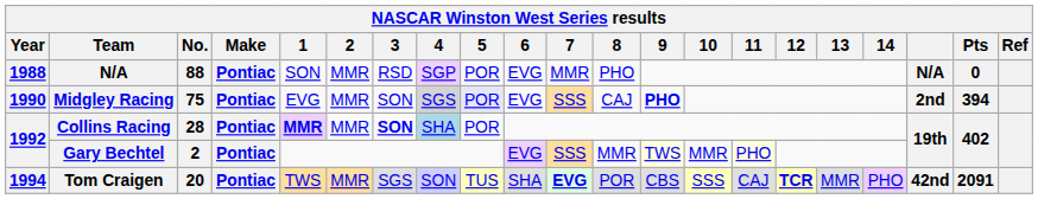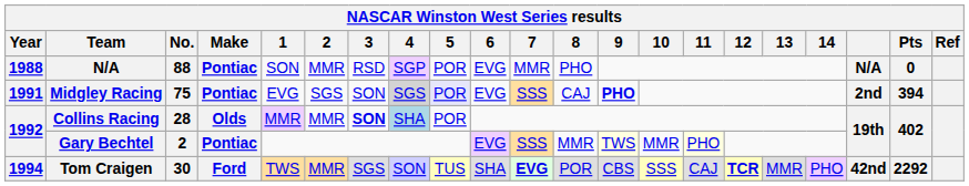Midgley Racing | Year: 1990 -> 1991
Midgley Racing | 2: MMR -> SGS
Collins Racing | Make: Pontiac -> Olds
Collins Racing | 1: bold -> normal
Tom Craigen | No.: 20 -> 30
Tom Craigen | Make: Pontiac -> Ford
Tom Craigen | Pts: 2091 -> 2292
